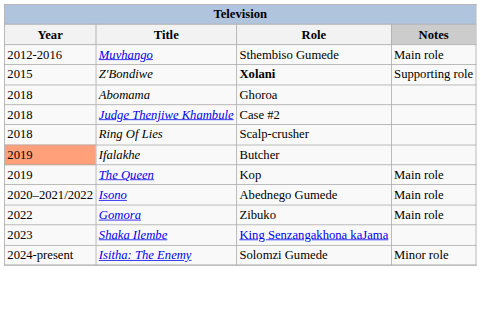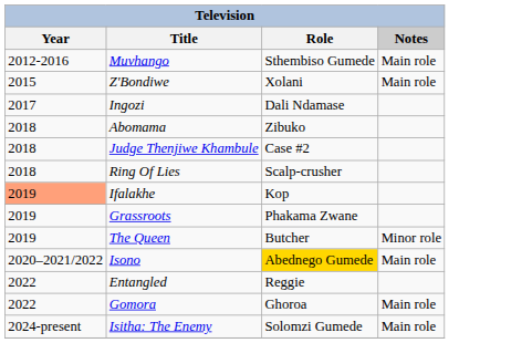Z'Bondiwe | Role: bold -> normal
Z'Bondiwe | Notes: Supporting role -> Main role
+ row: 2017 | Ingozi | Dali Ndamase
Abomama | Role: Ghoroa -> Zibuko
Ifalakhe | Role: Butcher -> Kop
+ row: 2019 | Grassroots | Phakama Zwane
The Queen | Role: Kop -> Butcher
The Queen | Notes: Main role -> Minor role
Isono | Role: no background -> gold background
+ row: 2022 | Entangled | Reggie
Gomora | Role: Zibuko -> Ghoroa
- row: 2023 | Shaka Ilembe | King Senzangakhona kaJama
Isitha: The Enemy | Notes: Minor role -> Main role
